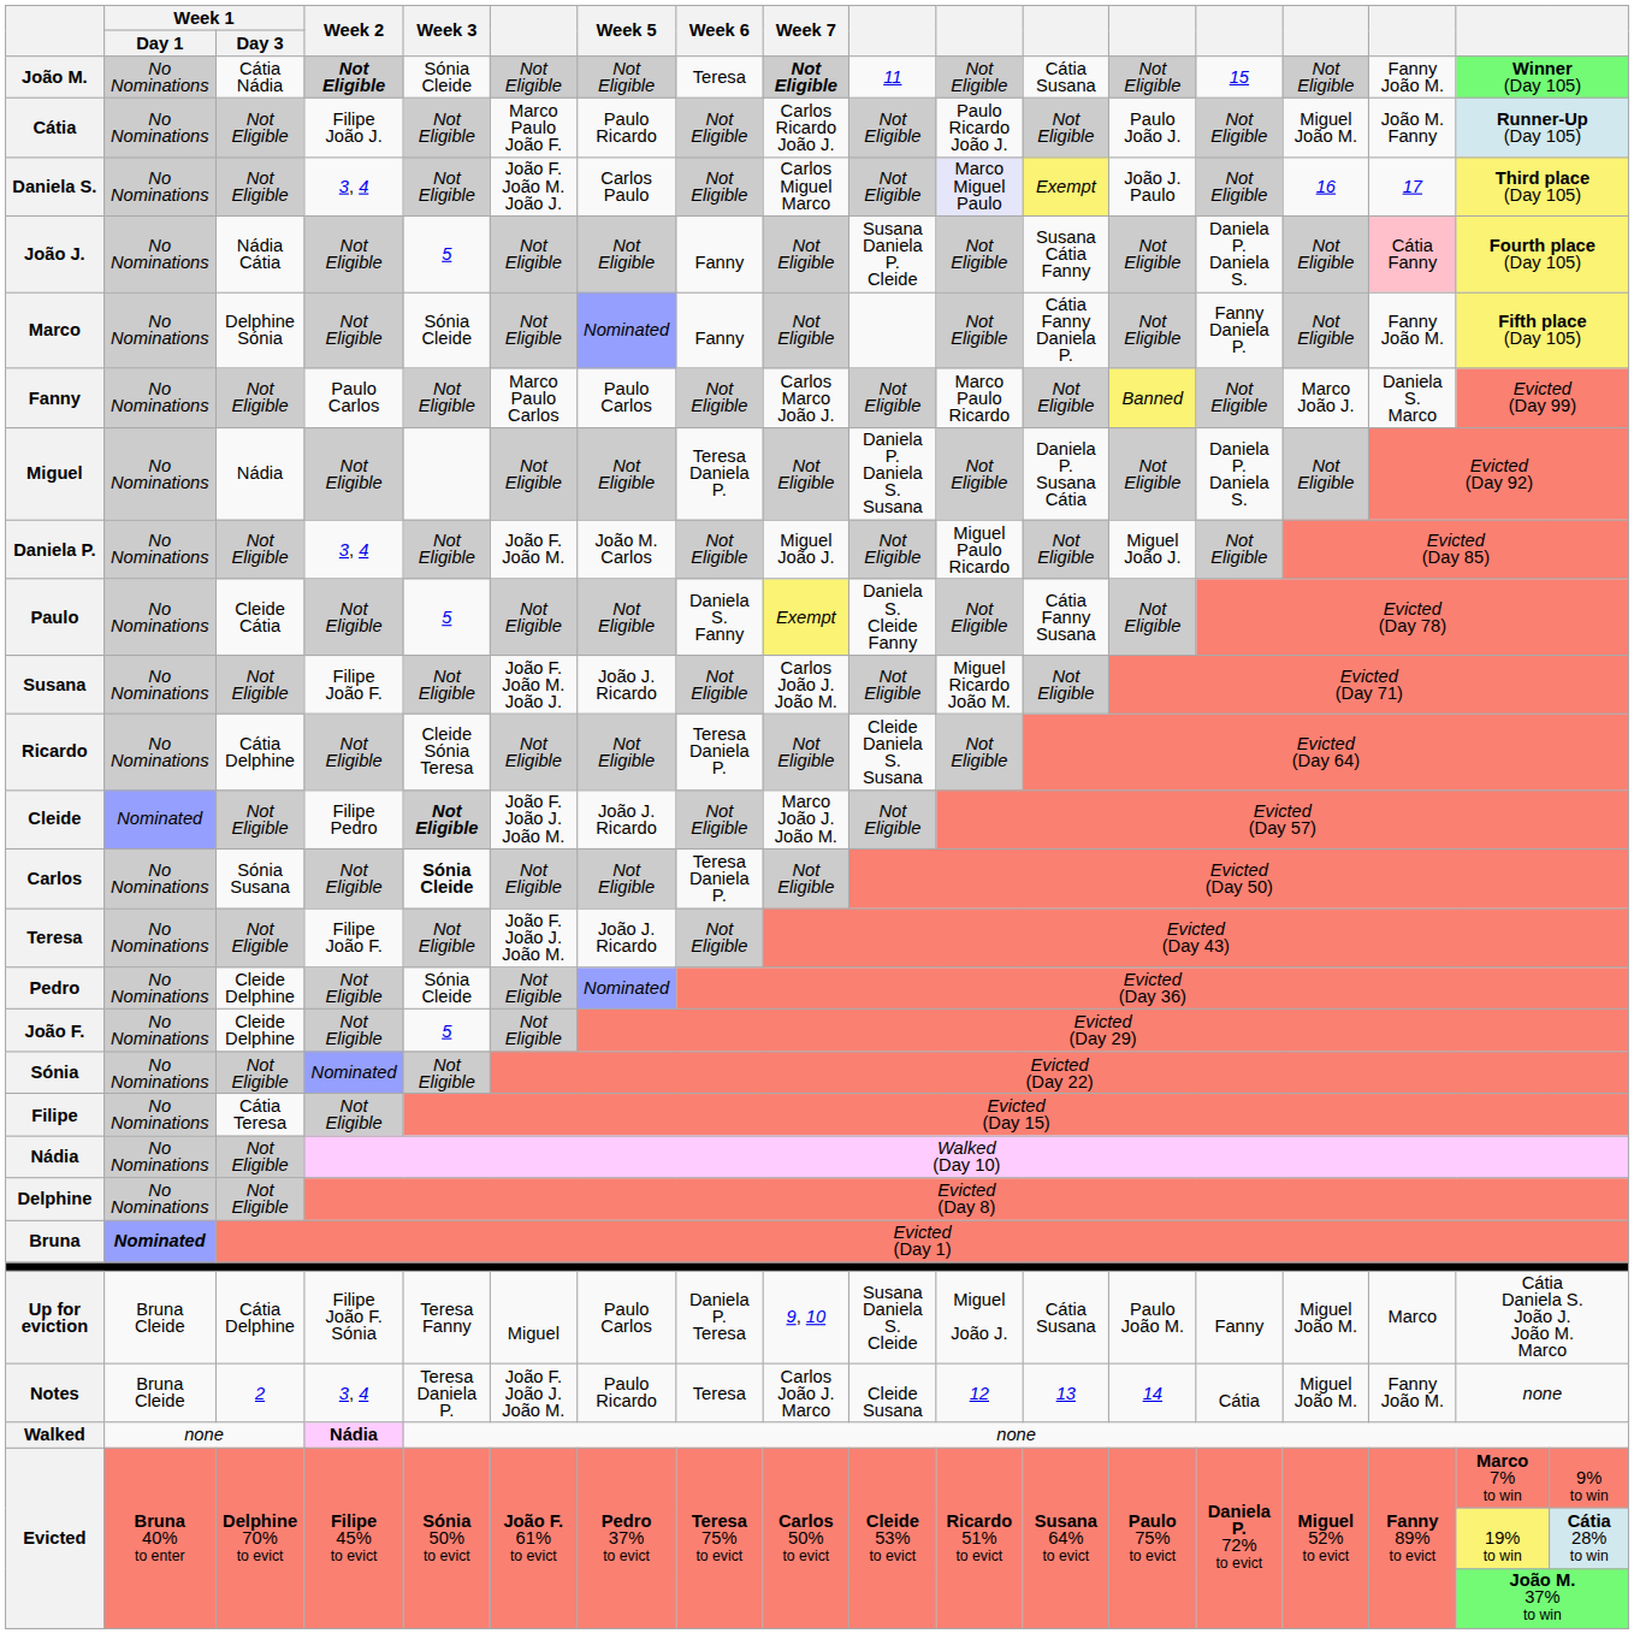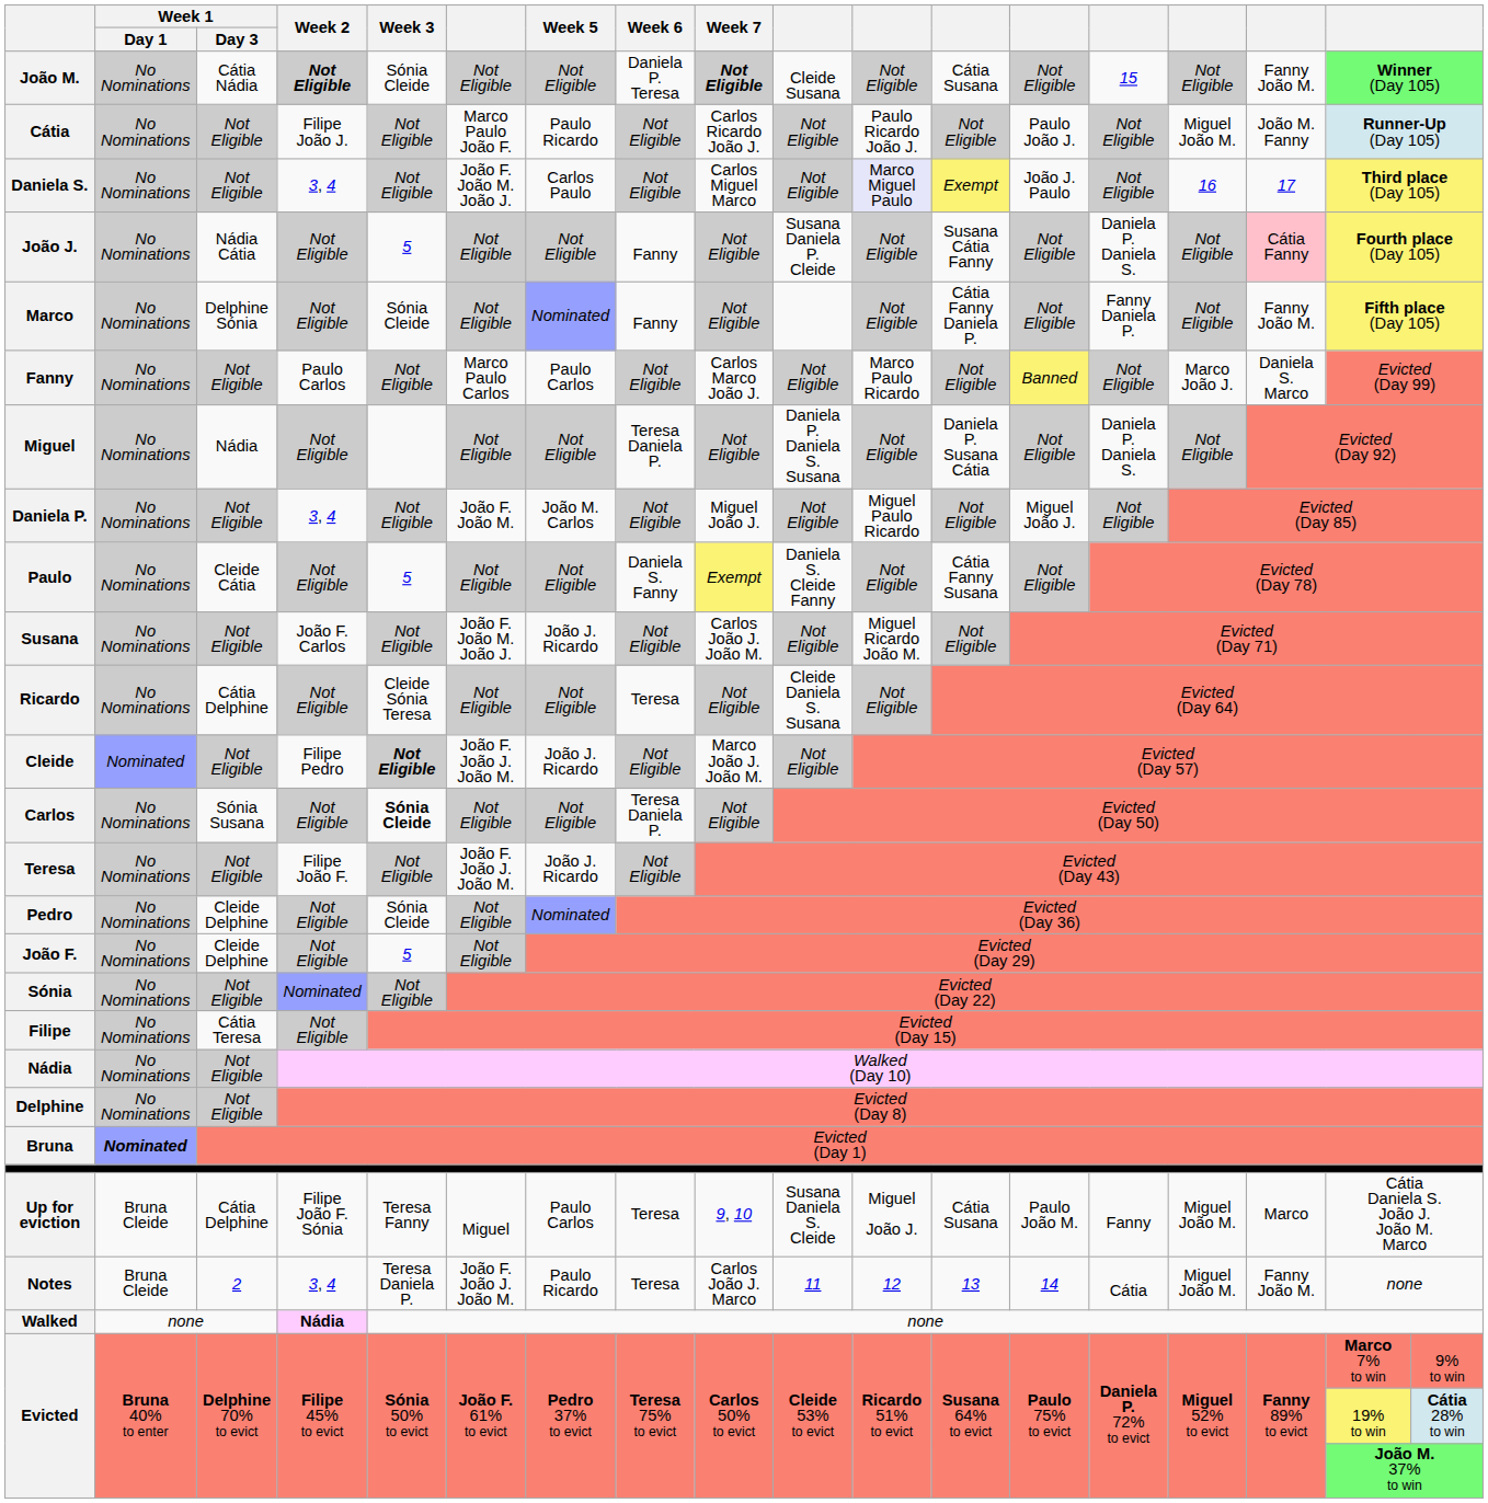João M. | Week 6: Teresa -> Daniela P. Teresa
João M. | column 10: 11 -> Cleide Susana
Susana | Week 2: Filipe João F. -> João F. Carlos
Ricardo | Week 6: Teresa Daniela P. -> Teresa
Up for eviction | Week 6: Daniela P. Teresa -> Teresa
Notes | column 10: Cleide Susana -> 11
